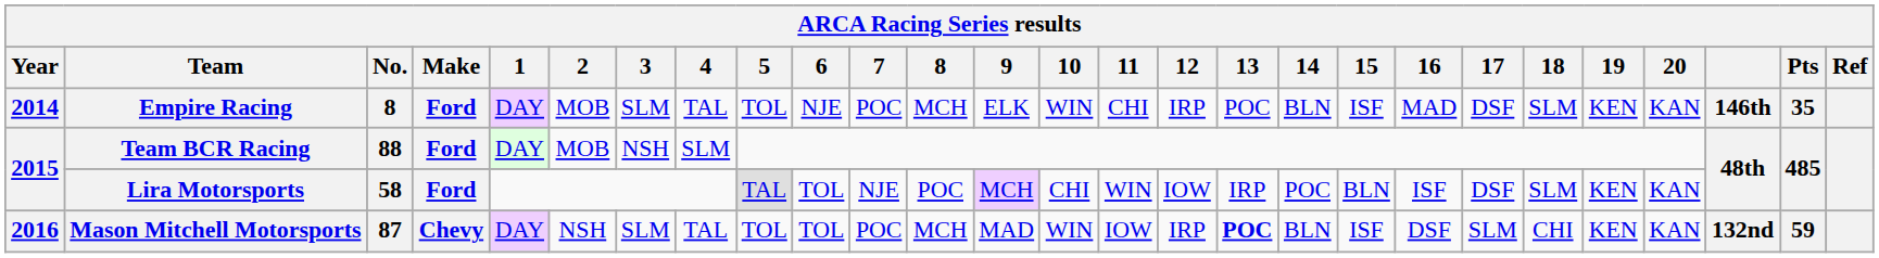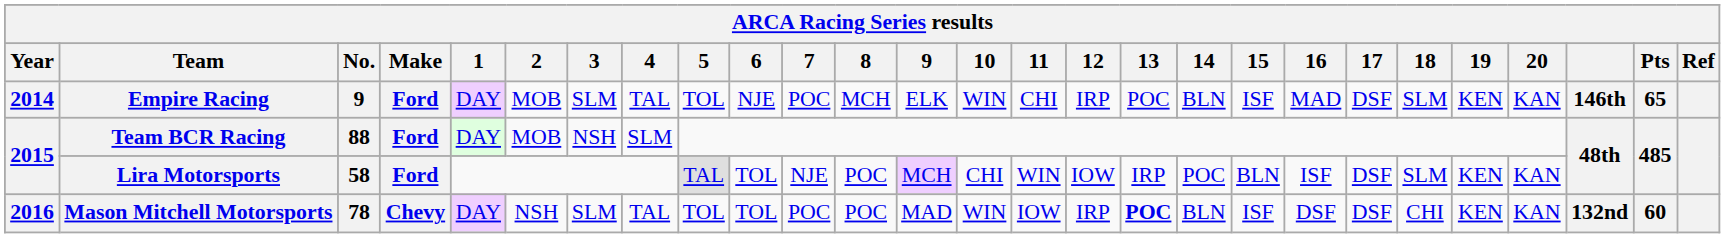Empire Racing | No.: 8 -> 9
Empire Racing | Pts: 35 -> 65
Mason Mitchell Motorsports | No.: 87 -> 78
Mason Mitchell Motorsports | 8: MCH -> POC
Mason Mitchell Motorsports | 17: SLM -> DSF
Mason Mitchell Motorsports | Pts: 59 -> 60
